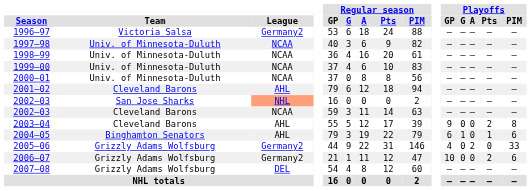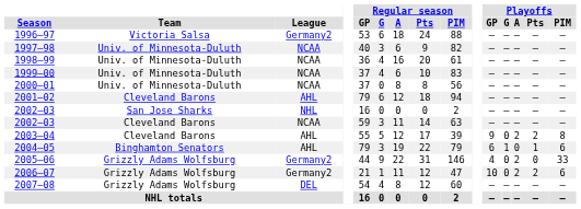2002–03 / San Jose Sharks | League: lightsalmon background -> no background
2003–04 | Playoffs / A: 0 -> 2
2006–07 | Playoffs / A: 0 -> 2
